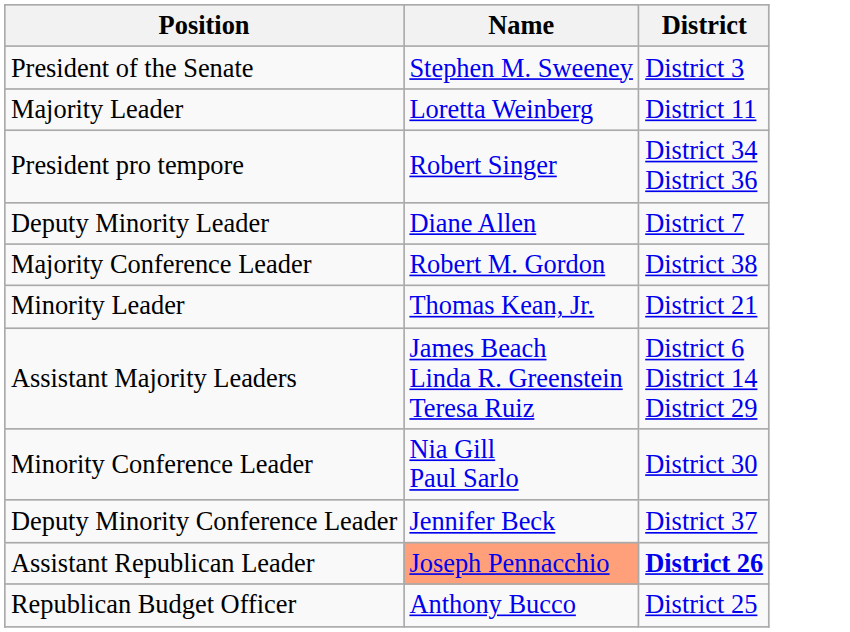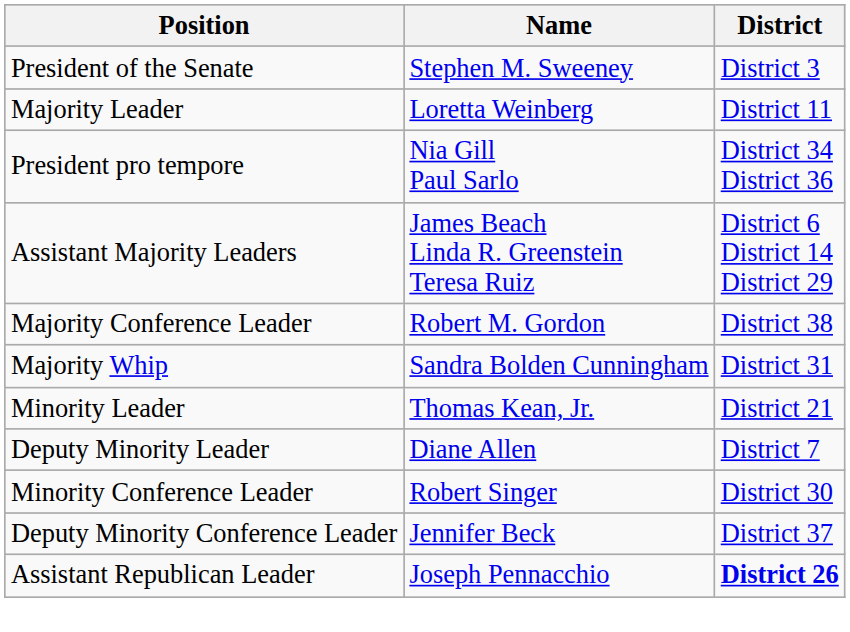President pro tempore | Name: Robert Singer -> Nia Gill Paul Sarlo
rows swapped: Assistant Majority Leaders <-> Deputy Minority Leader
+ row: Majority Whip | Sandra Bolden Cunningham | District 31
Minority Conference Leader | Name: Nia Gill Paul Sarlo -> Robert Singer
Assistant Republican Leader | Name: lightsalmon background -> no background
- row: Republican Budget Officer | Anthony Bucco | District 25
